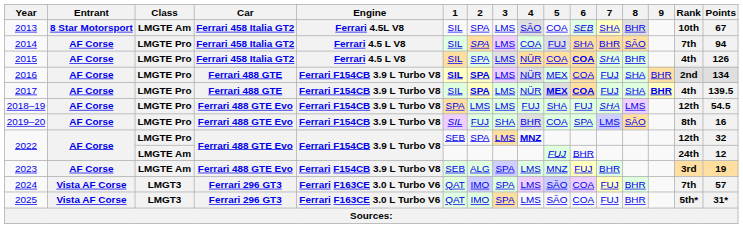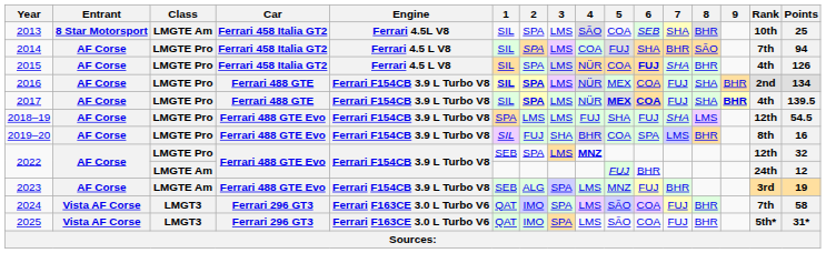2013 | Points: 67 -> 25
2015 | 6: COA -> FUJ
2019–20 | 8: SÃO -> BHR
2024 | Points: 57 -> 58
